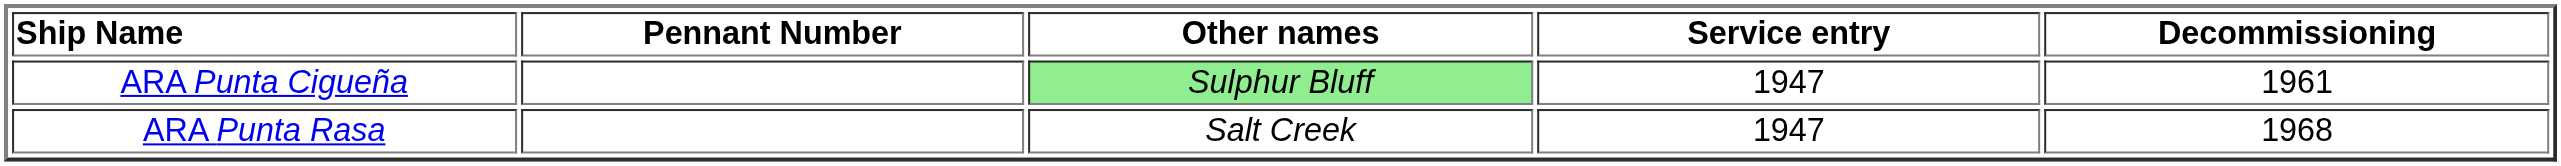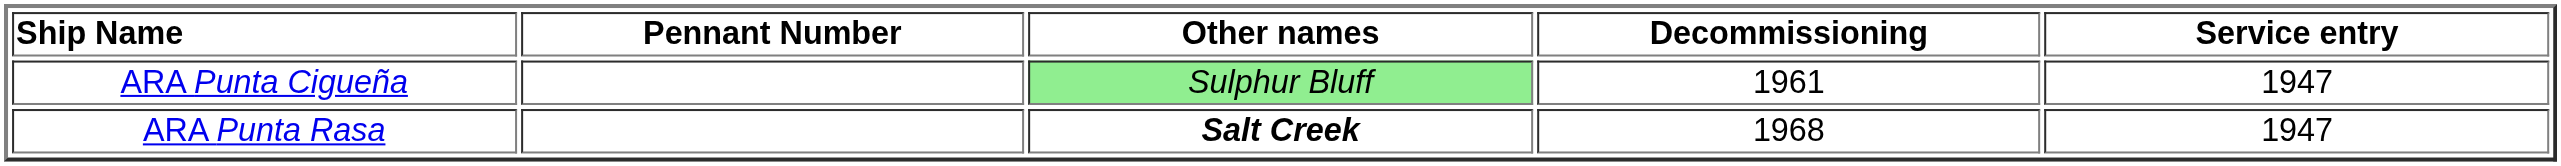columns swapped: Service entry <-> Decommissioning
ARA Punta Rasa | Other names: normal -> bold
